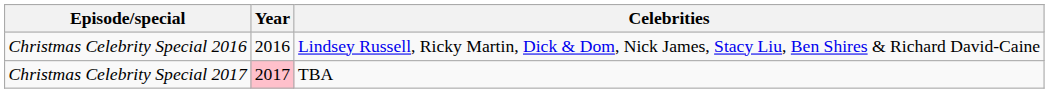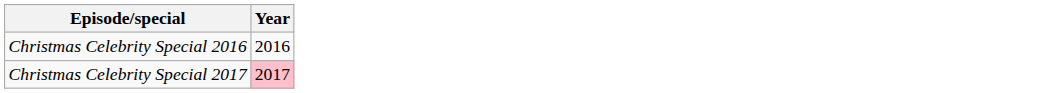- column: Celebrities | Lindsey Russell, Ricky Martin, Dick & Dom, Nick James, Stacy Liu, Ben Shires & Richard David-Caine | TBA
